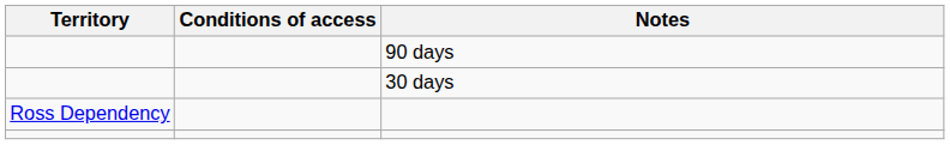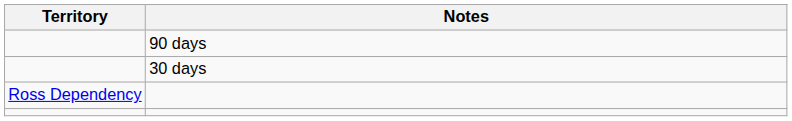- column: Conditions of access
